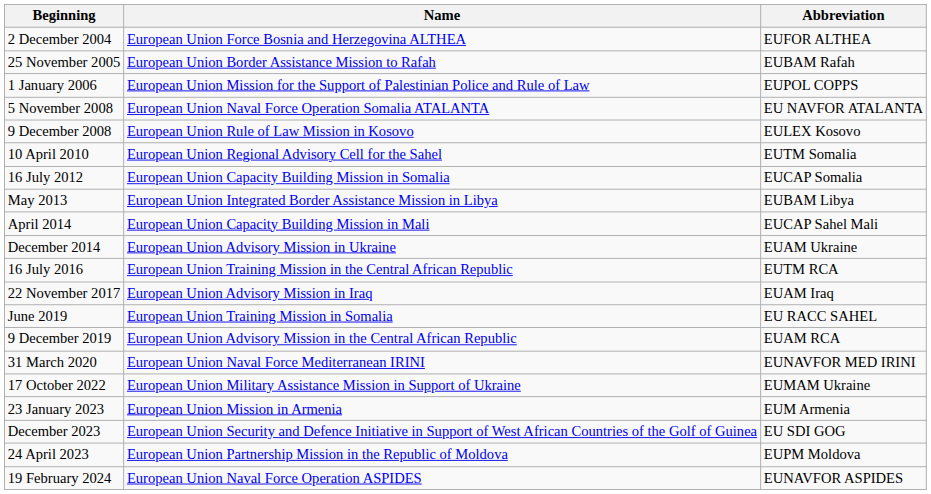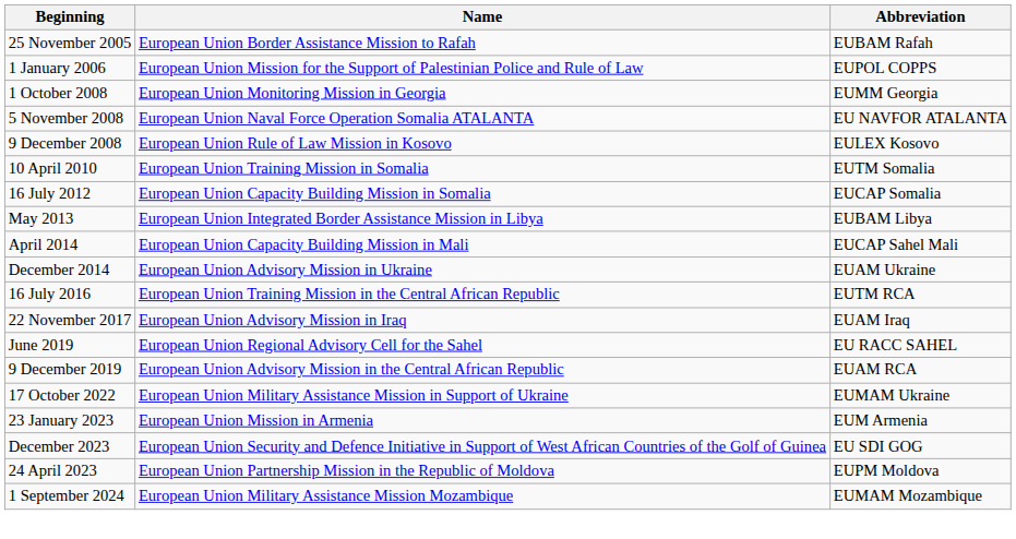- row: 2 December 2004 | European Union Force Bosnia and Herzegovina ALTHEA | EUFOR ALTHEA
+ row: 1 October 2008 | European Union Monitoring Mission in Georgia | EUMM Georgia
10 April 2010 | Name: European Union Regional Advisory Cell for the Sahel -> European Union Training Mission in Somalia
June 2019 | Name: European Union Training Mission in Somalia -> European Union Regional Advisory Cell for the Sahel
- row: 31 March 2020 | European Union Naval Force Mediterranean IRINI | EUNAVFOR MED IRINI
- row: 19 February 2024 | European Union Naval Force Operation ASPIDES | EUNAVFOR ASPIDES
+ row: 1 September 2024 | European Union Military Assistance Mission Mozambique | EUMAM Mozambique
